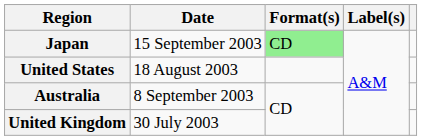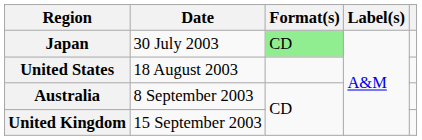Japan | Date: 15 September 2003 -> 30 July 2003
United Kingdom | Date: 30 July 2003 -> 15 September 2003
